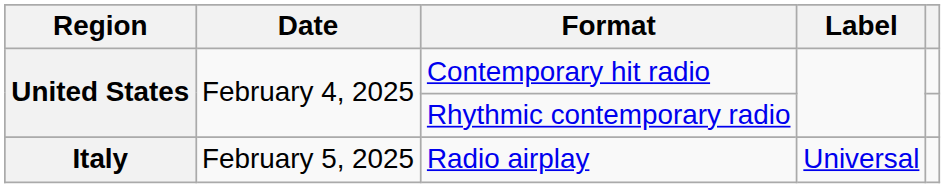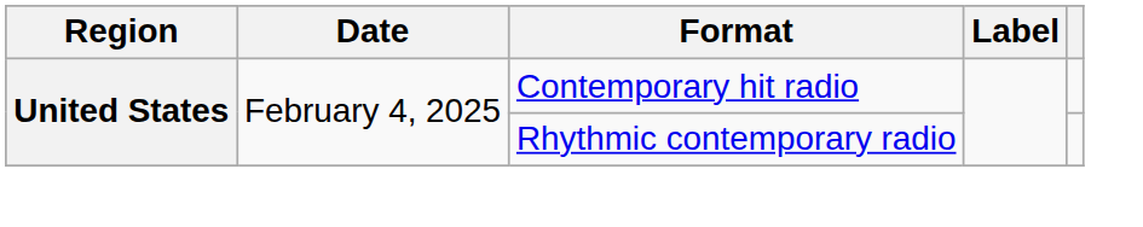- row: Italy | February 5, 2025 | Radio airplay | Universal
